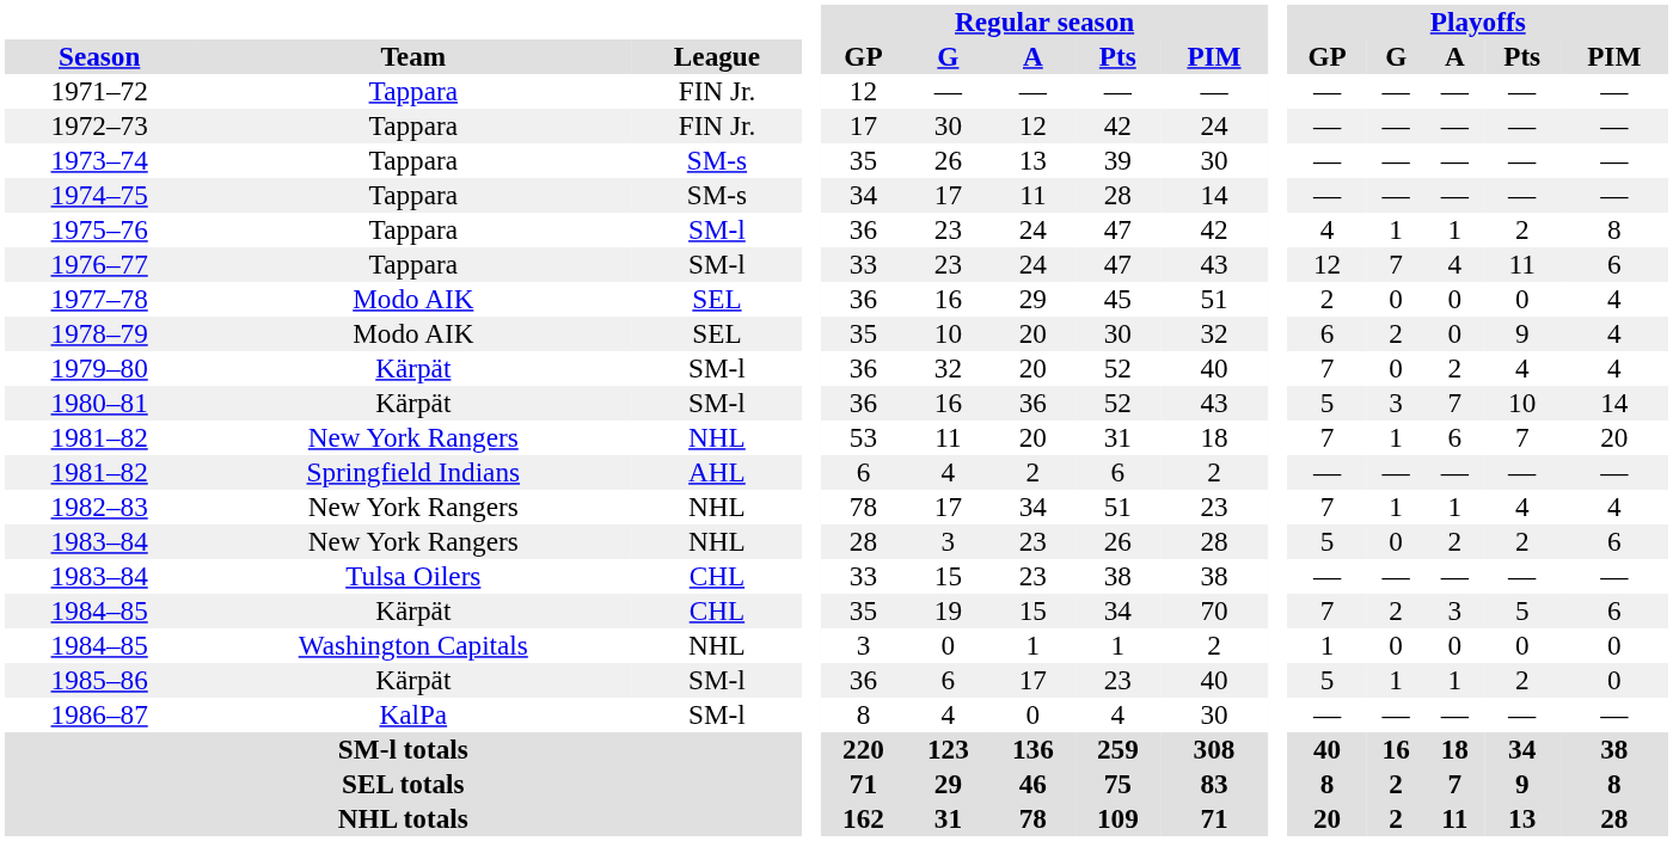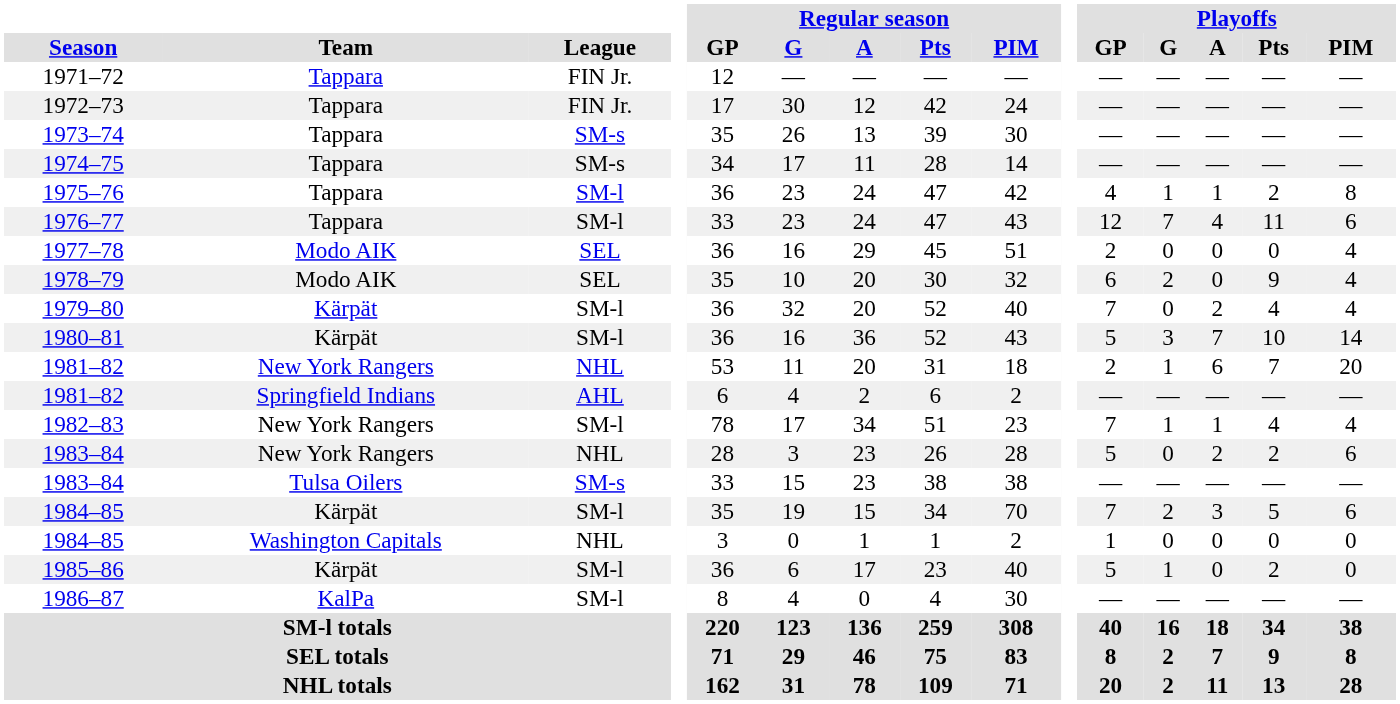1981–82 / New York Rangers | Playoffs / GP: 7 -> 2
1982–83 | League: NHL -> SM-l
1983–84 / Tulsa Oilers | League: CHL -> SM-s
1984–85 / Kärpät | League: CHL -> SM-l
1985–86 | Playoffs / A: 1 -> 0
